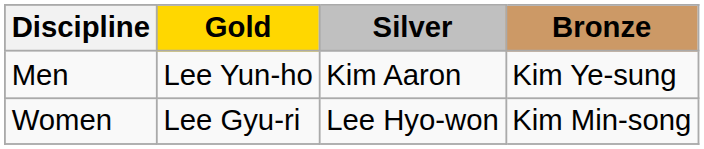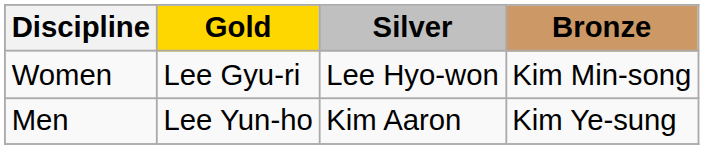rows swapped: Men <-> Women
